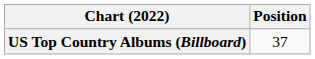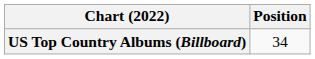US Top Country Albums (Billboard) | Position: 37 -> 34
